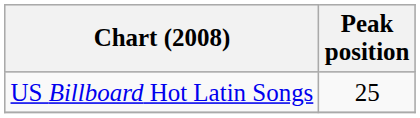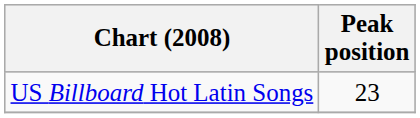US Billboard Hot Latin Songs | Peak position: 25 -> 23
